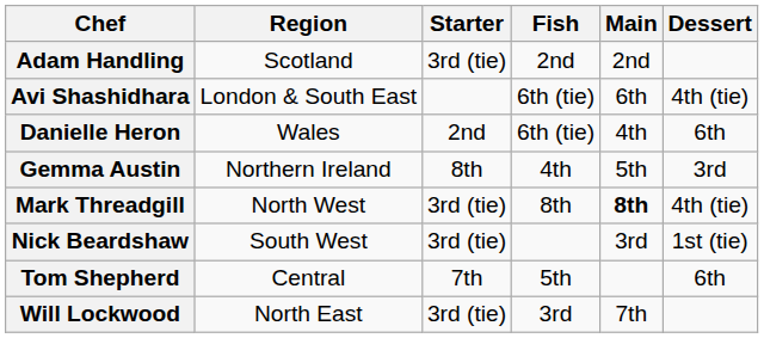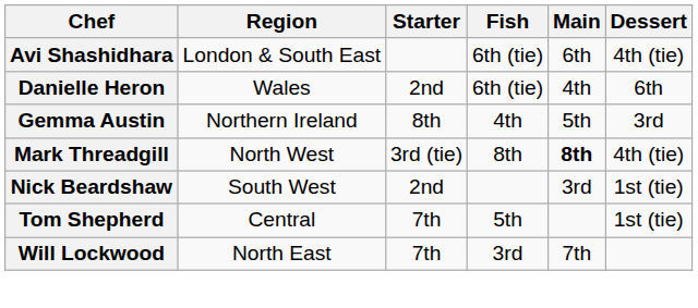- row: Adam Handling | Scotland | 3rd (tie) | 2nd | 2nd
Nick Beardshaw | Starter: 3rd (tie) -> 2nd
Tom Shepherd | Dessert: 6th -> 1st (tie)
Will Lockwood | Starter: 3rd (tie) -> 7th
